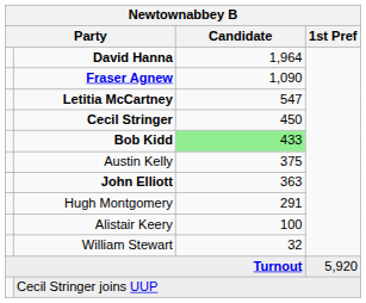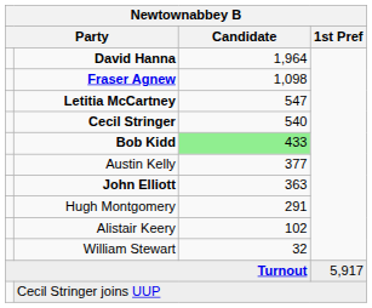Fraser Agnew | Candidate: 1,090 -> 1,098
Cecil Stringer | Candidate: 450 -> 540
Austin Kelly | Candidate: 375 -> 377
Alistair Keery | Candidate: 100 -> 102
Turnout | 1st Pref: 5,920 -> 5,917
